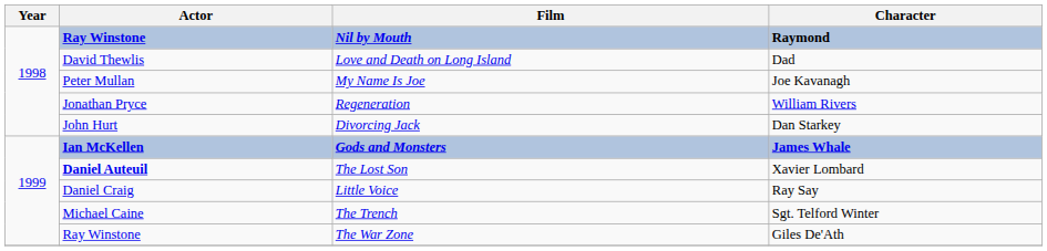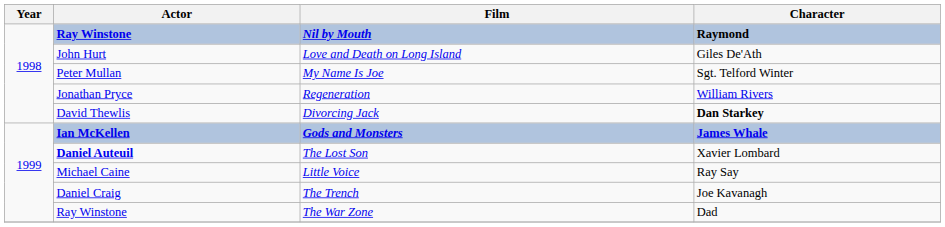Love and Death on Long Island | Actor: David Thewlis -> John Hurt
Love and Death on Long Island | Character: Dad -> Giles De'Ath
My Name Is Joe | Character: Joe Kavanagh -> Sgt. Telford Winter
Divorcing Jack | Actor: John Hurt -> David Thewlis
Divorcing Jack | Character: normal -> bold
Little Voice | Actor: Daniel Craig -> Michael Caine
The Trench | Actor: Michael Caine -> Daniel Craig
The Trench | Character: Sgt. Telford Winter -> Joe Kavanagh
The War Zone | Character: Giles De'Ath -> Dad
